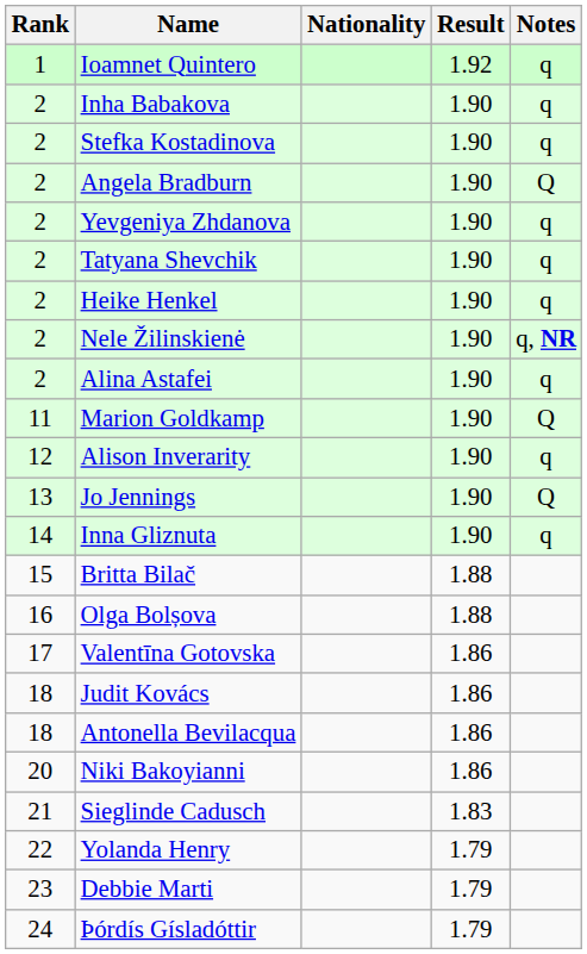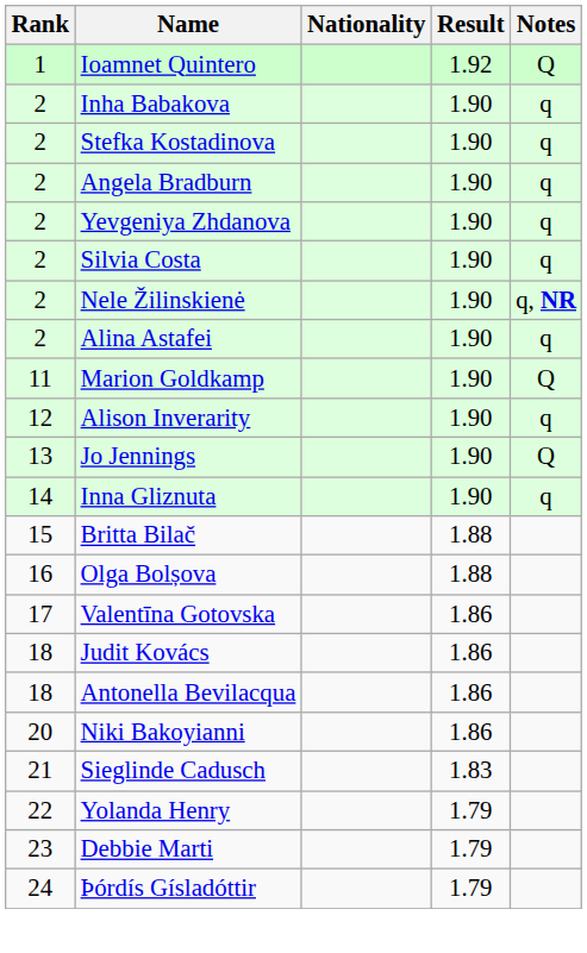Ioamnet Quintero | Notes: q -> Q
Angela Bradburn | Notes: Q -> q
+ row: 2 | Silvia Costa | 1.90 | q
- row: 2 | Tatyana Shevchik | 1.90 | q
- row: 2 | Heike Henkel | 1.90 | q
